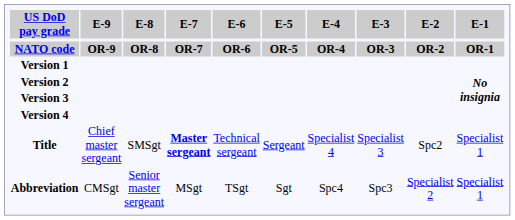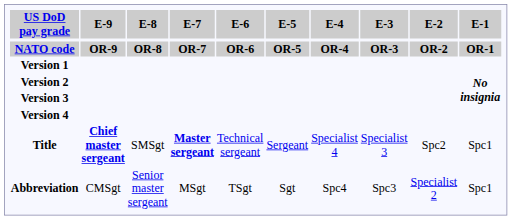Title | E-9: normal -> bold
Title | E-1: Specialist 1 -> Spc1
Abbreviation | E-1: Specialist 1 -> Spc1
